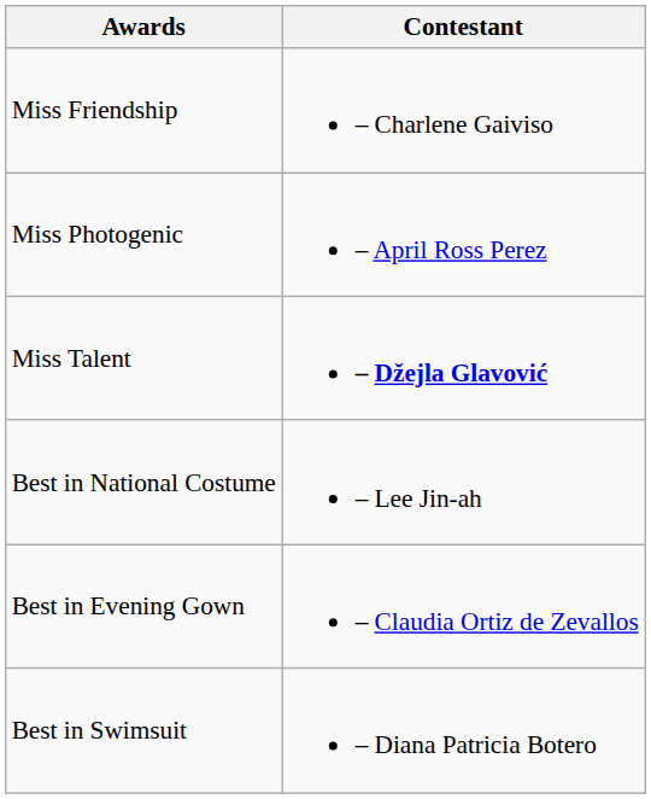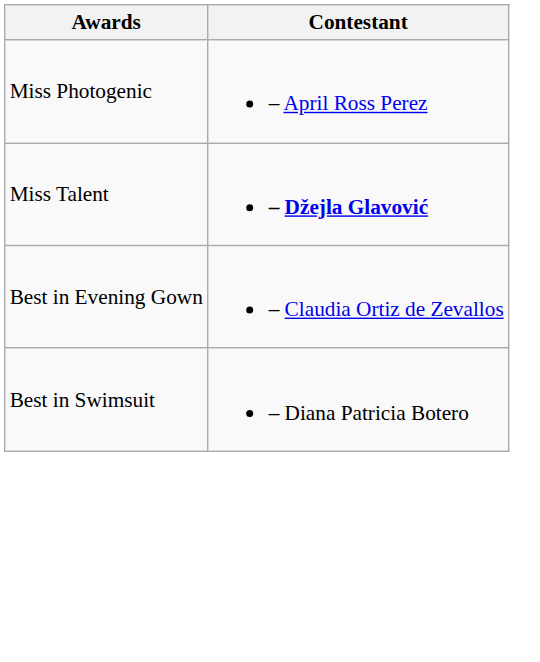- row: Miss Friendship | – Charlene Gaiviso
- row: Best in National Costume | – Lee Jin-ah
